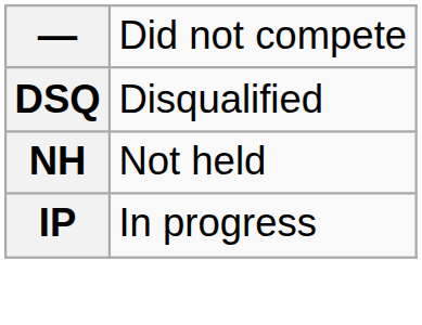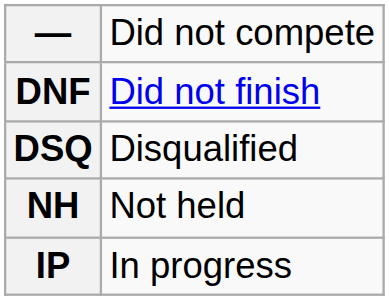+ row: DNF | Did not finish
